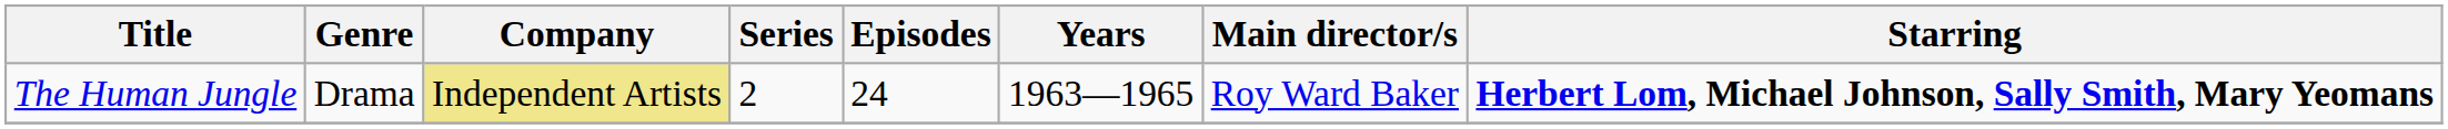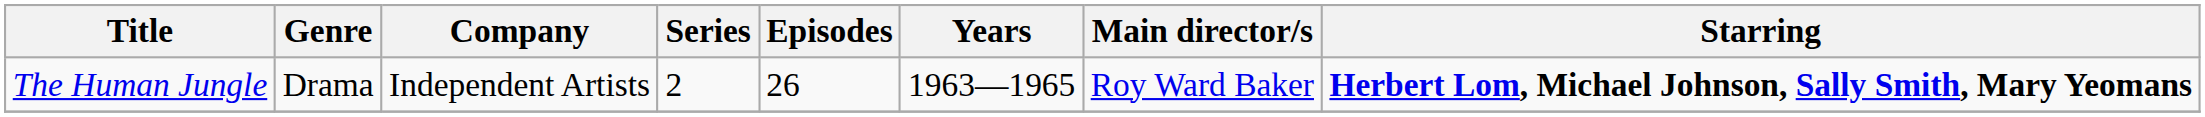The Human Jungle | Company: khaki background -> no background
The Human Jungle | Episodes: 24 -> 26
